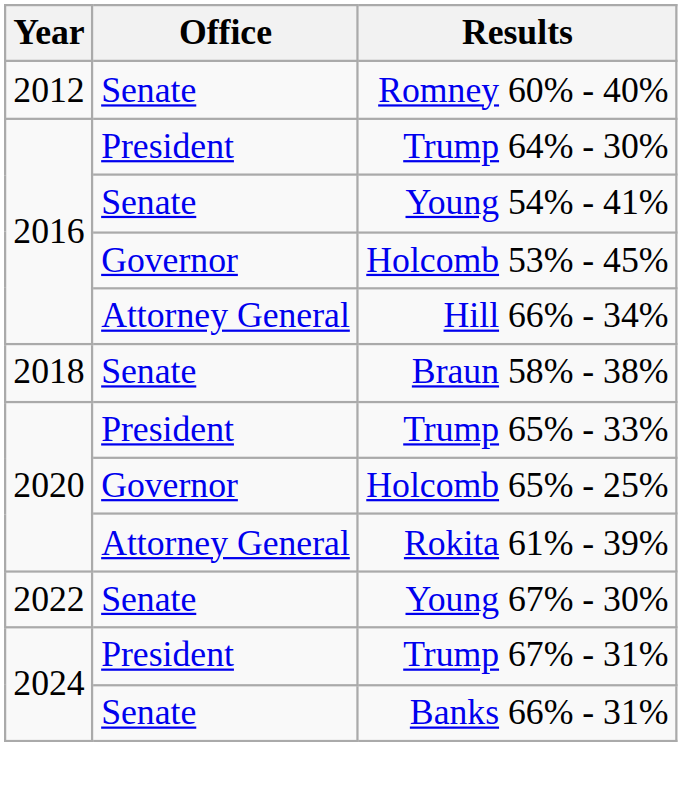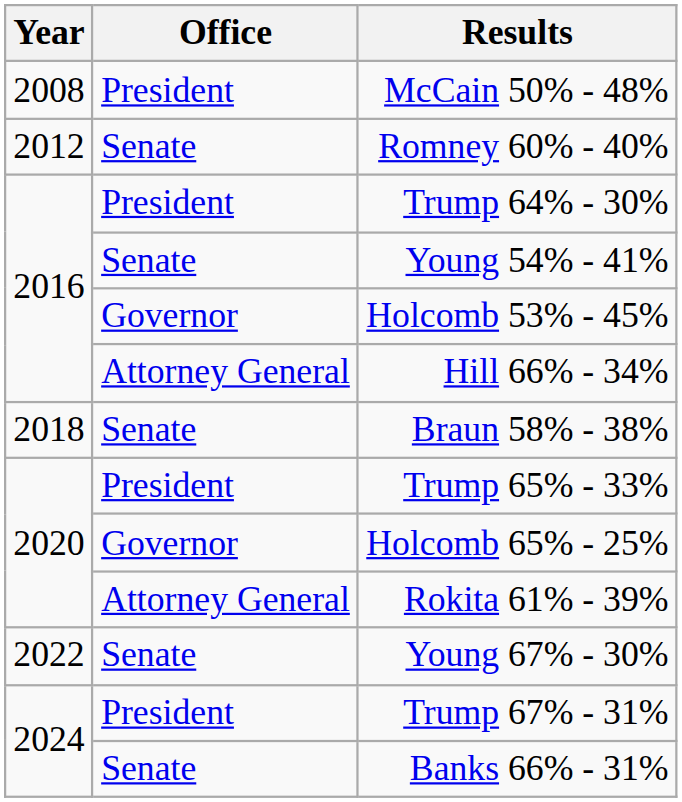+ row: 2008 | President | McCain 50% - 48%
